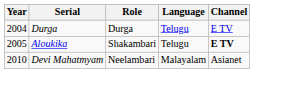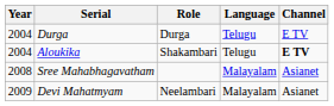Aloukika | Year: 2005 -> 2004
+ row: 2008 | Sree Mahabhagavatham | Malayalam | Asianet
Devi Mahatmyam | Year: 2010 -> 2009
